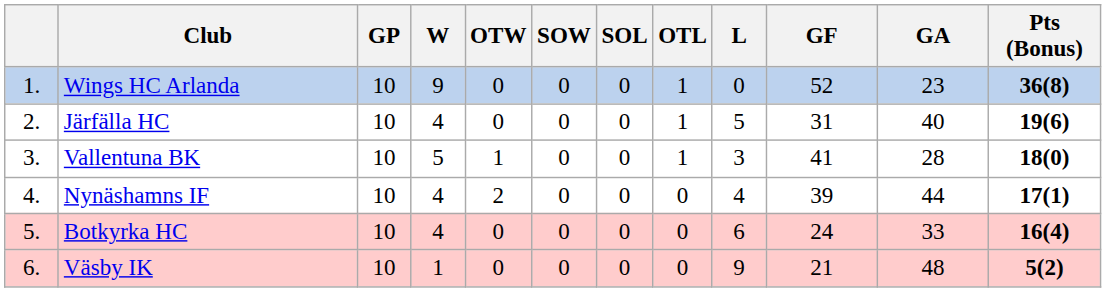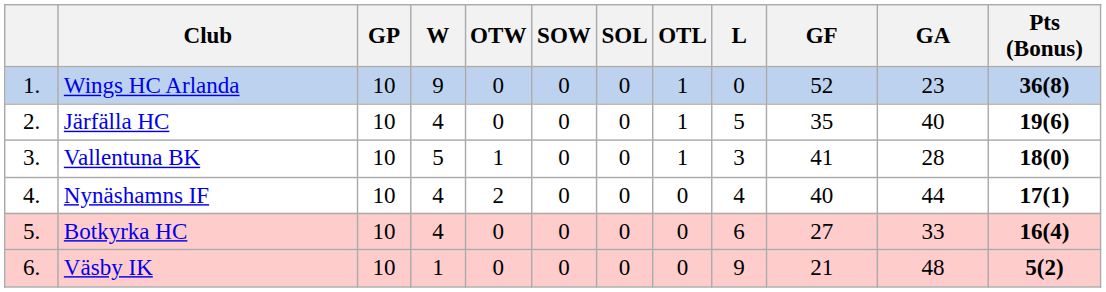Järfälla HC | GF: 31 -> 35
Nynäshamns IF | GF: 39 -> 40
Botkyrka HC | GF: 24 -> 27
